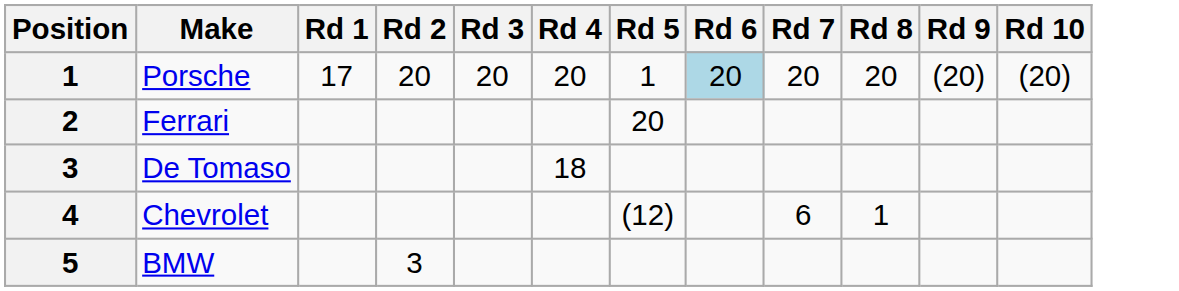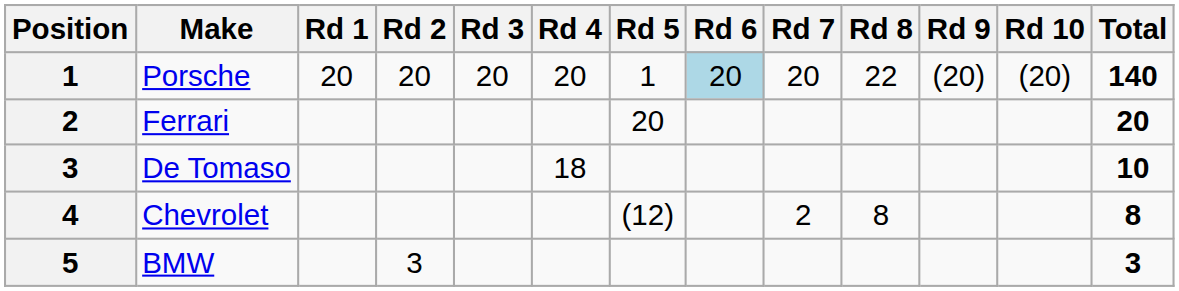+ column: Total | 140 | 20 | 10 | 8 | 3
Porsche | Rd 1: 17 -> 20
Porsche | Rd 8: 20 -> 22
Chevrolet | Rd 7: 6 -> 2
Chevrolet | Rd 8: 1 -> 8
